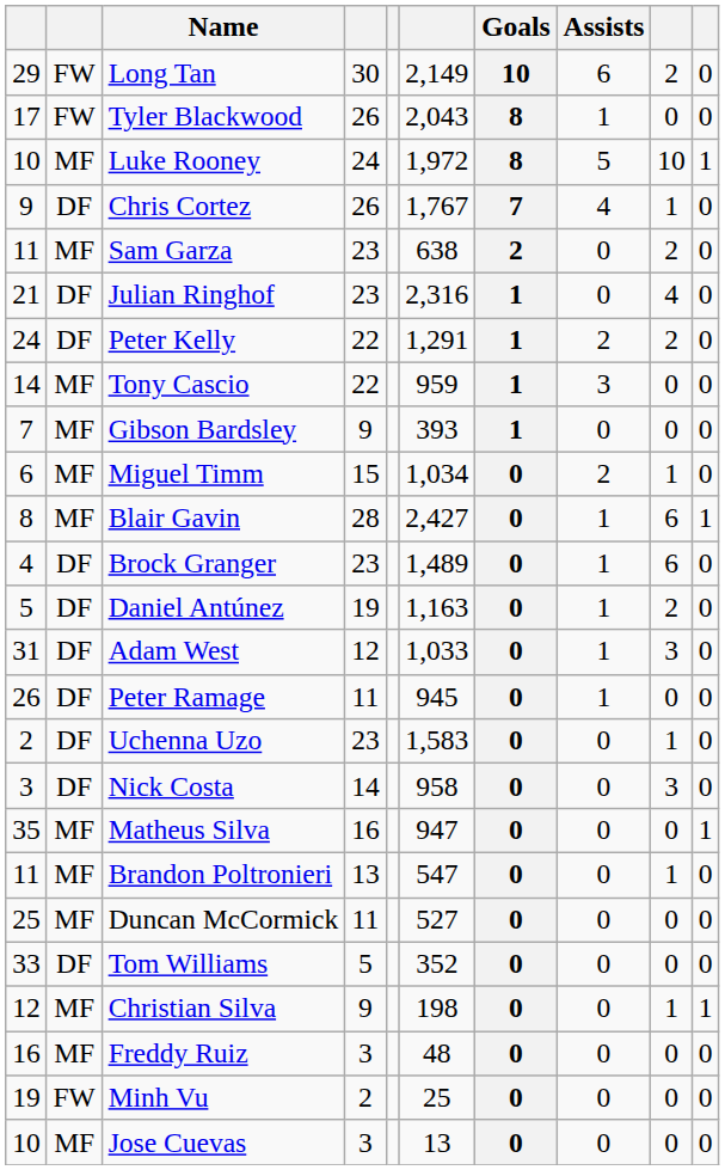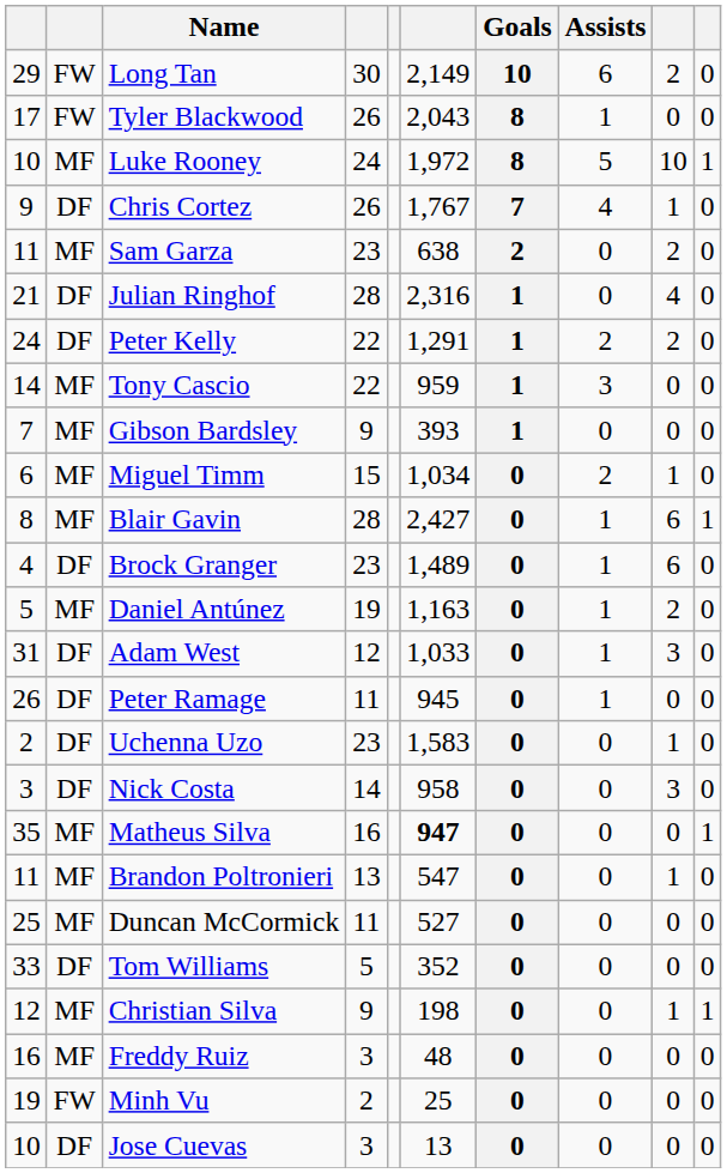Julian Ringhof | column 4: 23 -> 28
Daniel Antúnez | column 2: DF -> MF
Matheus Silva | column 6: normal -> bold
Jose Cuevas | column 2: MF -> DF
